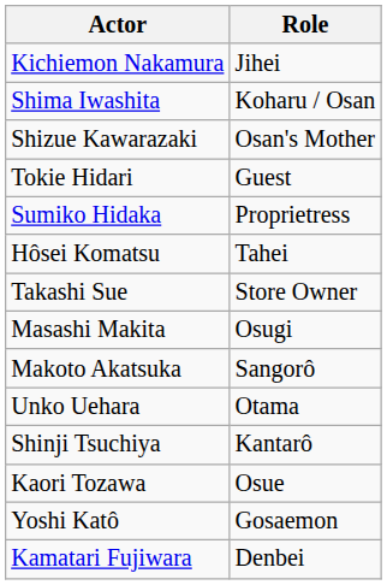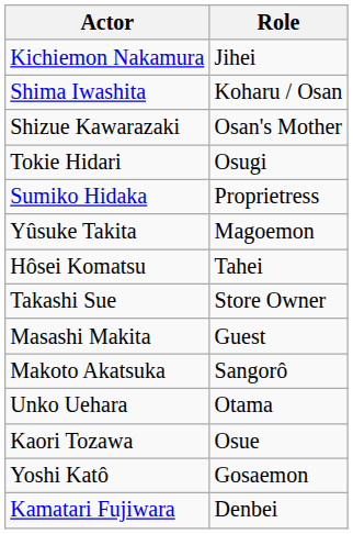Tokie Hidari | Role: Guest -> Osugi
+ row: Yûsuke Takita | Magoemon
Masashi Makita | Role: Osugi -> Guest
- row: Shinji Tsuchiya | Kantarô
